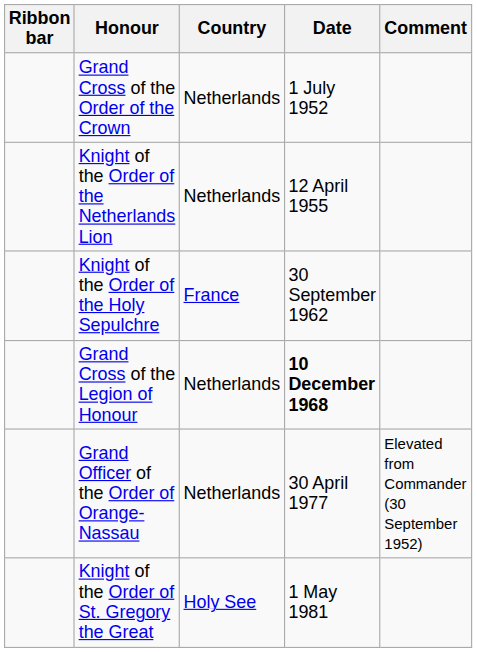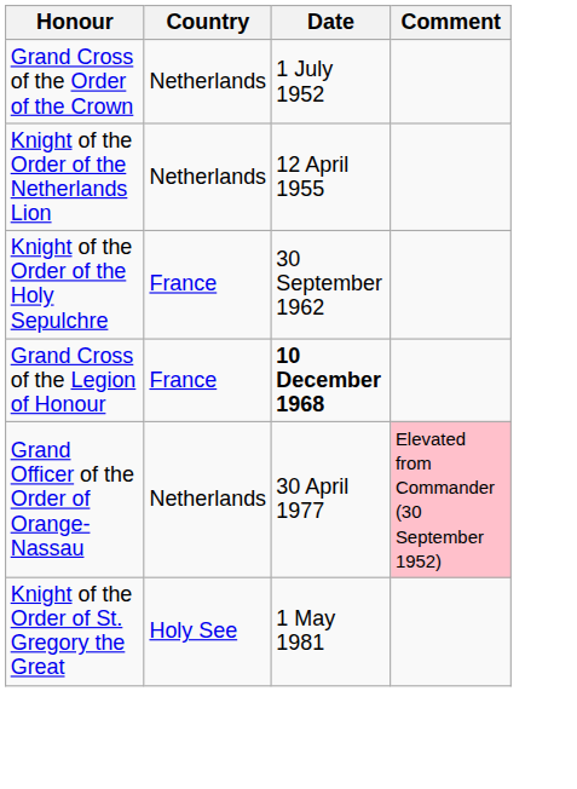- column: Ribbon bar
Grand Cross of the Legion of Honour | Country: Netherlands -> France
Grand Officer of the Order of Orange-Nassau | Comment: no background -> pink background
